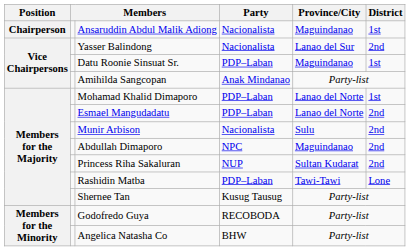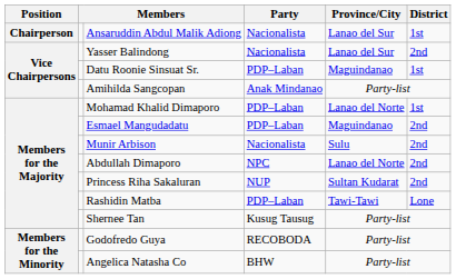Ansaruddin Abdul Malik Adiong | Province/City: Maguindanao -> Lanao del Sur
Esmael Mangudadatu | Province/City: Lanao del Norte -> Maguindanao
Abdullah Dimaporo | Province/City: Maguindanao -> Lanao del Norte
